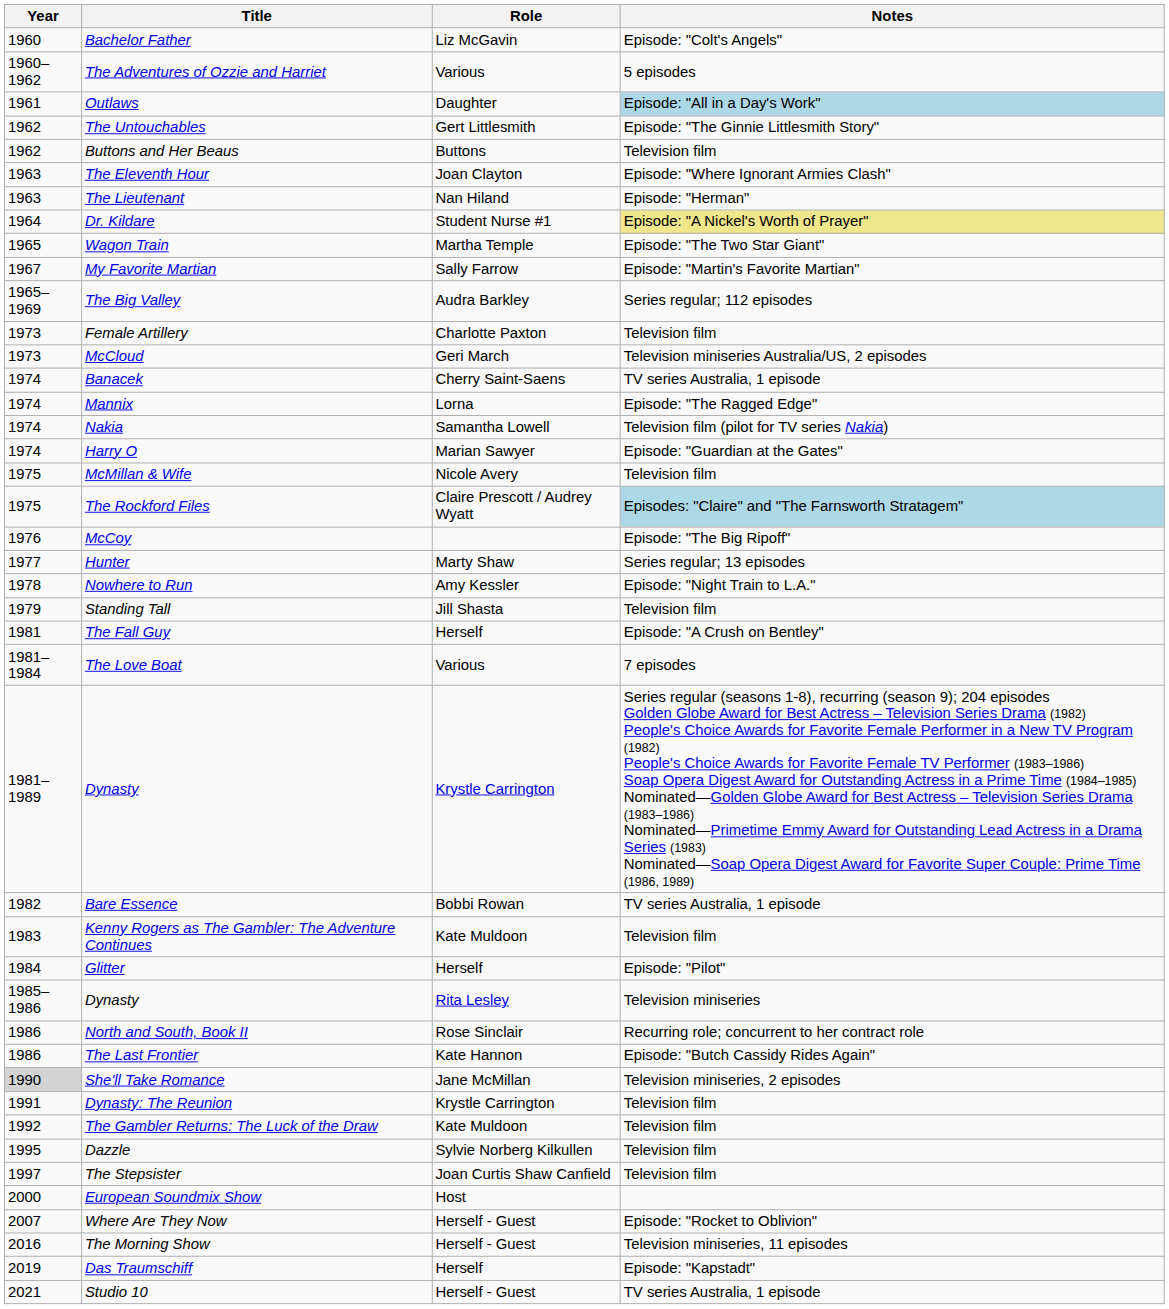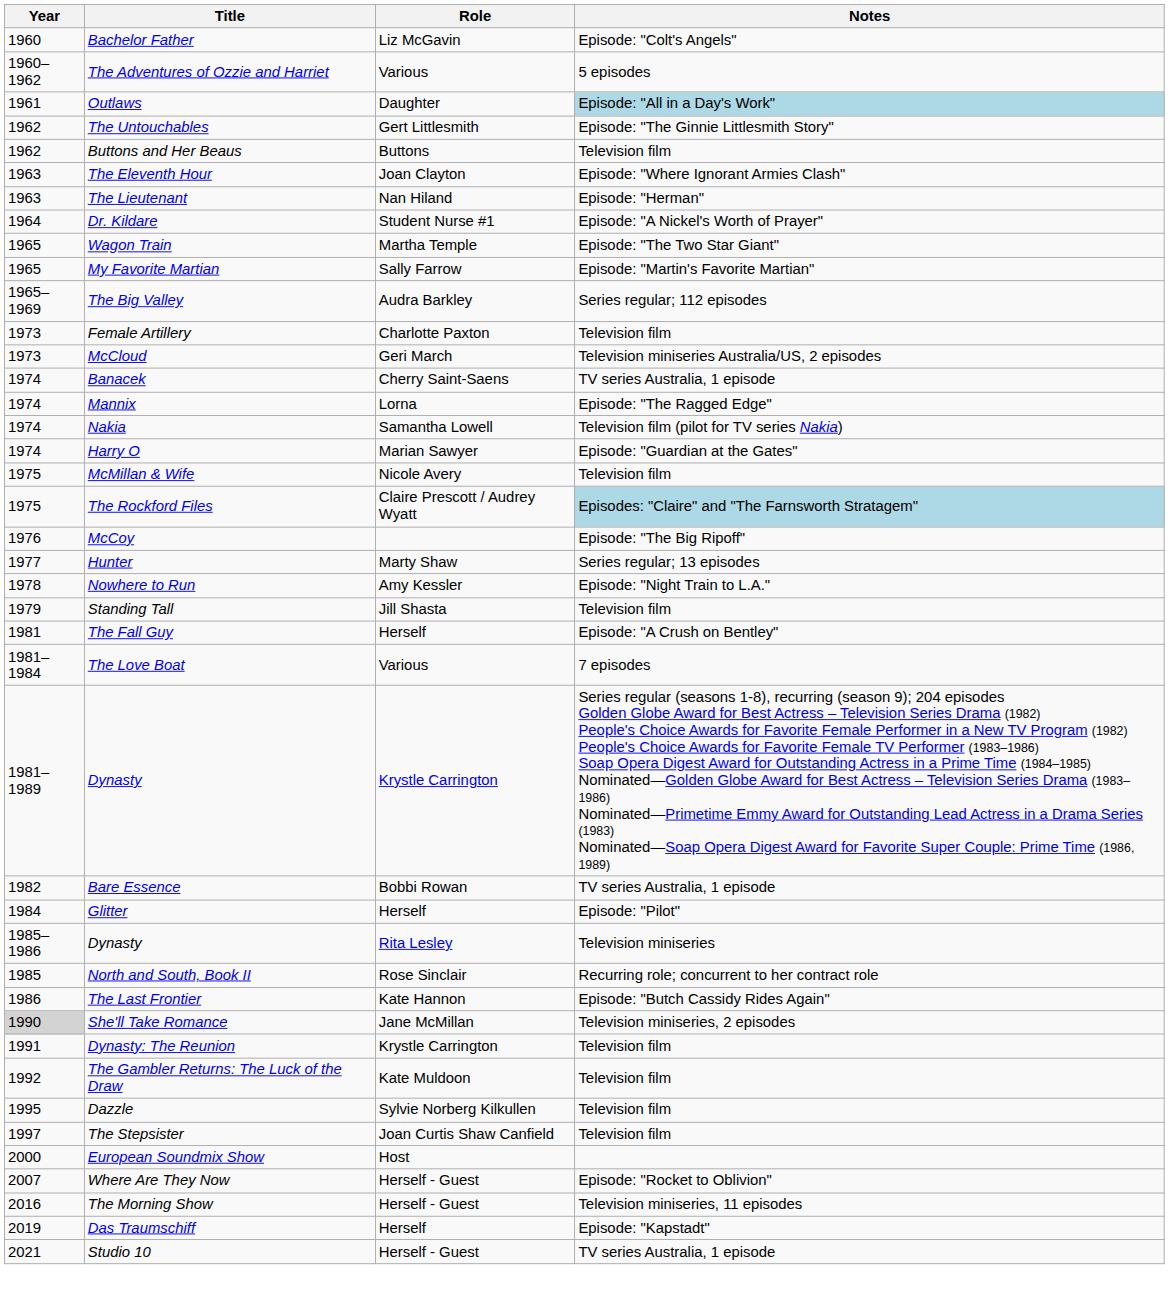Dr. Kildare | Notes: khaki background -> no background
My Favorite Martian | Year: 1967 -> 1965
- row: 1983 | Kenny Rogers as The Gambler: The Adventure Continues | Kate Muldoon | Television film
North and South, Book II | Year: 1986 -> 1985
